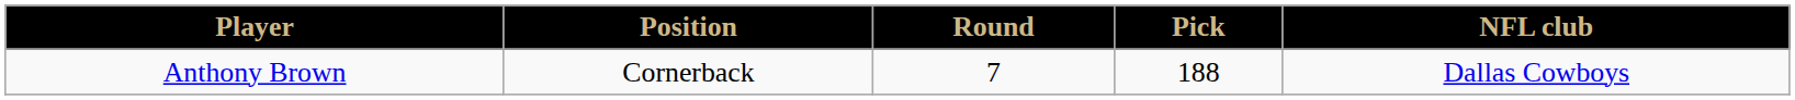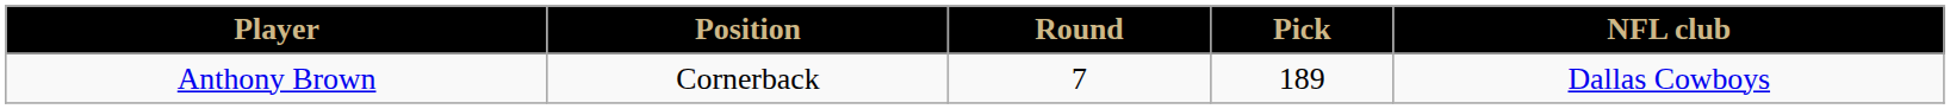Anthony Brown | Pick: 188 -> 189
